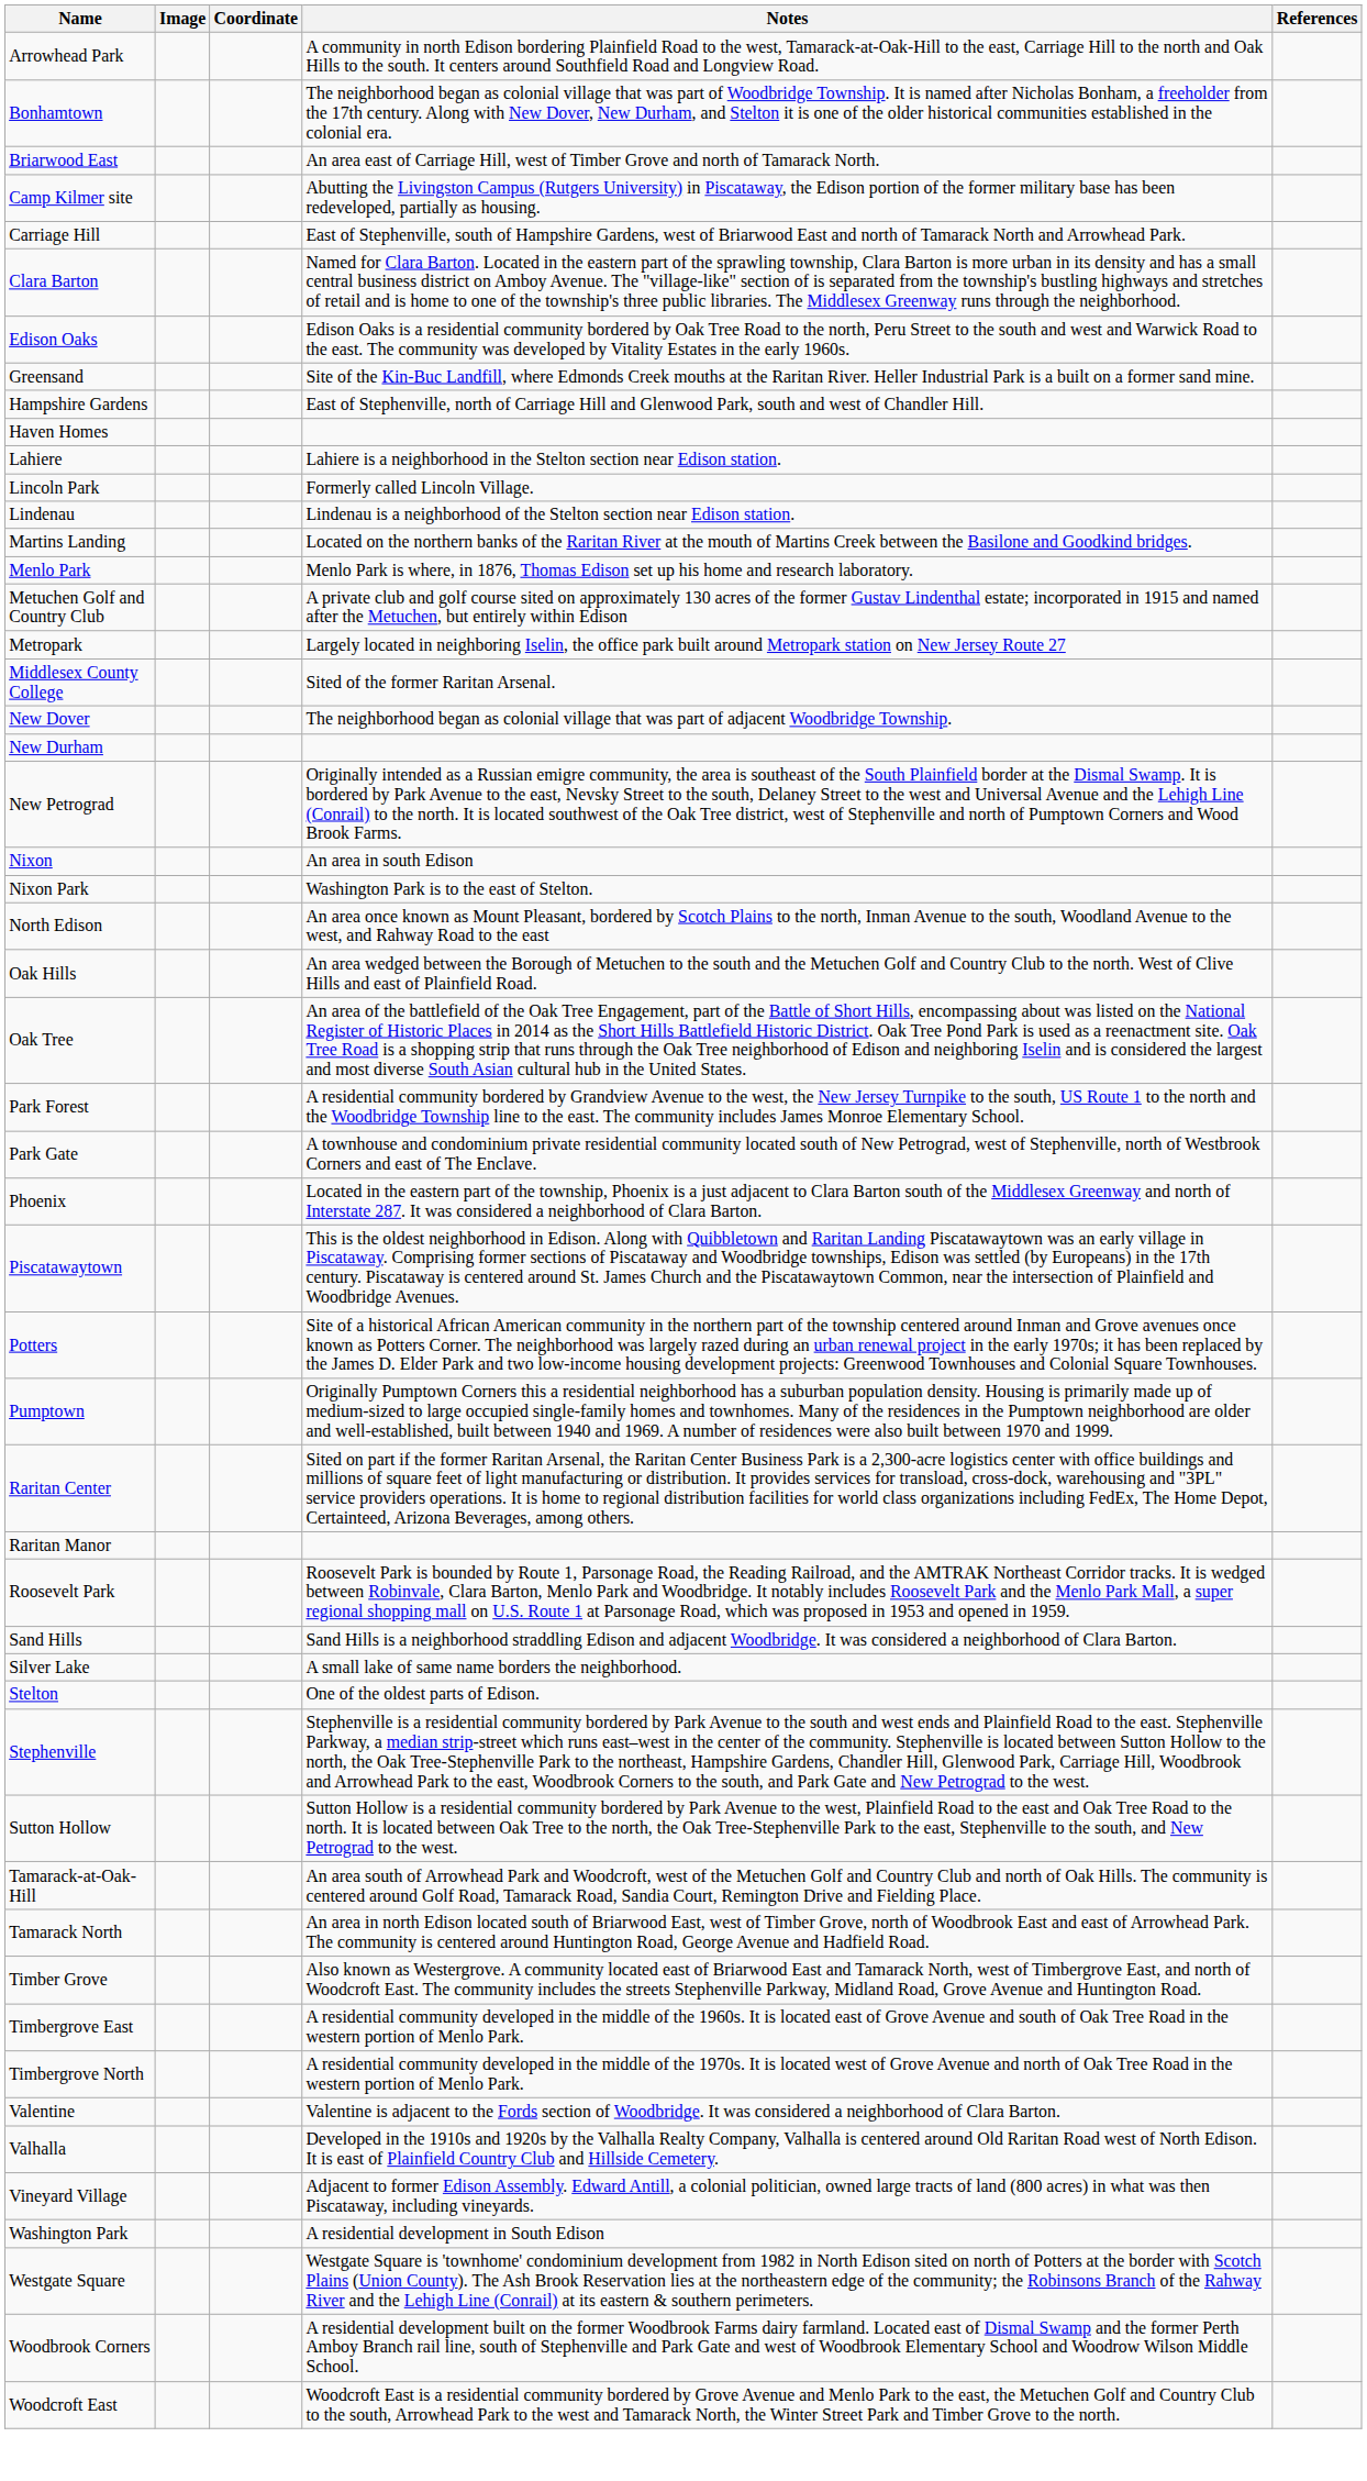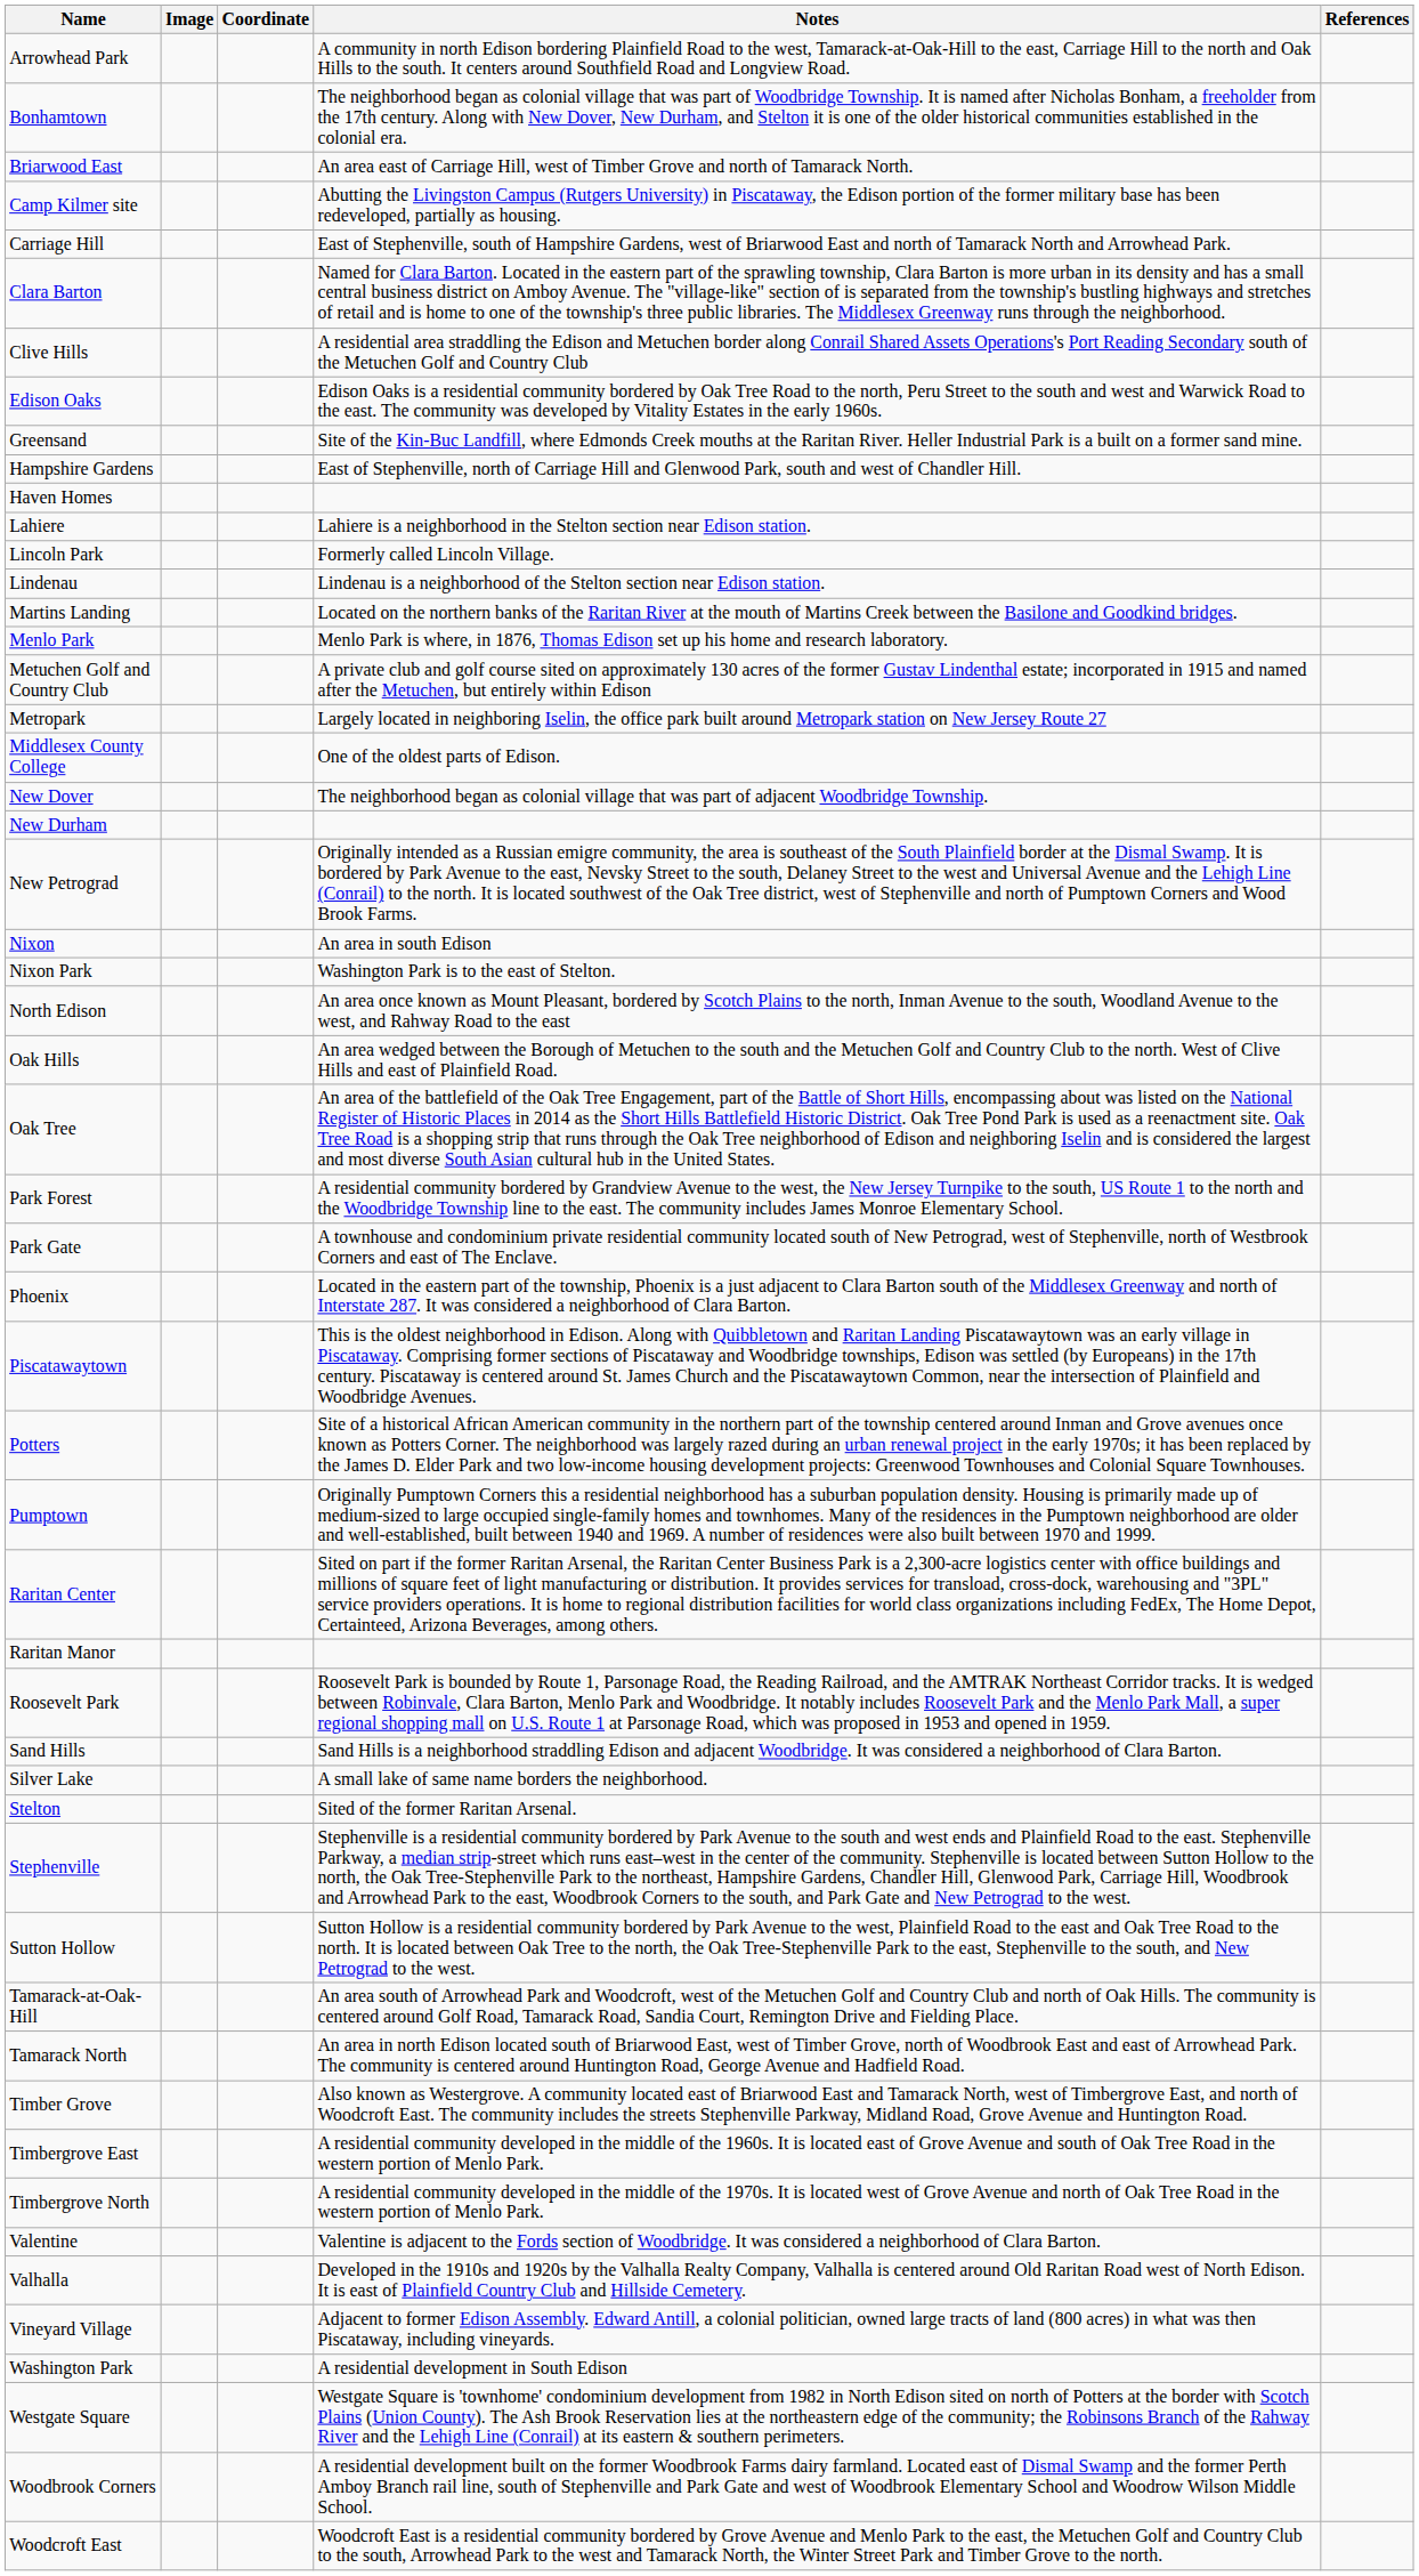+ row: Clive Hills | A residential area straddling the Edison and Metuchen border along Conrail Shared Assets Operations's Port Reading Secondary south of the Metuchen Golf and Country Club
Middlesex County College | Notes: Sited of the former Raritan Arsenal. -> One of the oldest parts of Edison.
Stelton | Notes: One of the oldest parts of Edison. -> Sited of the former Raritan Arsenal.
